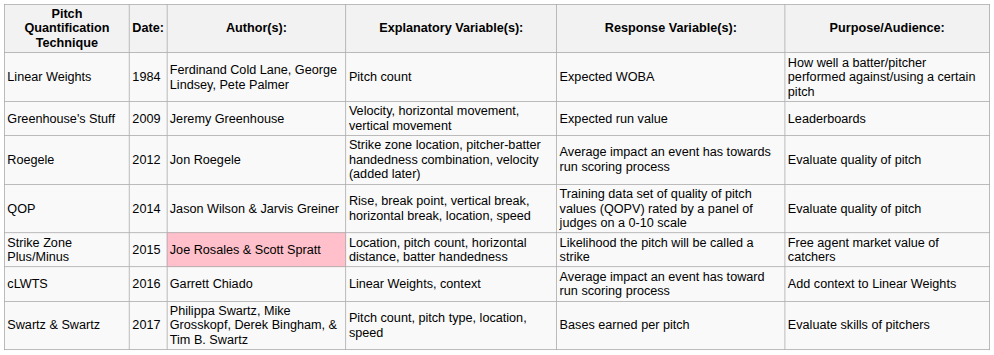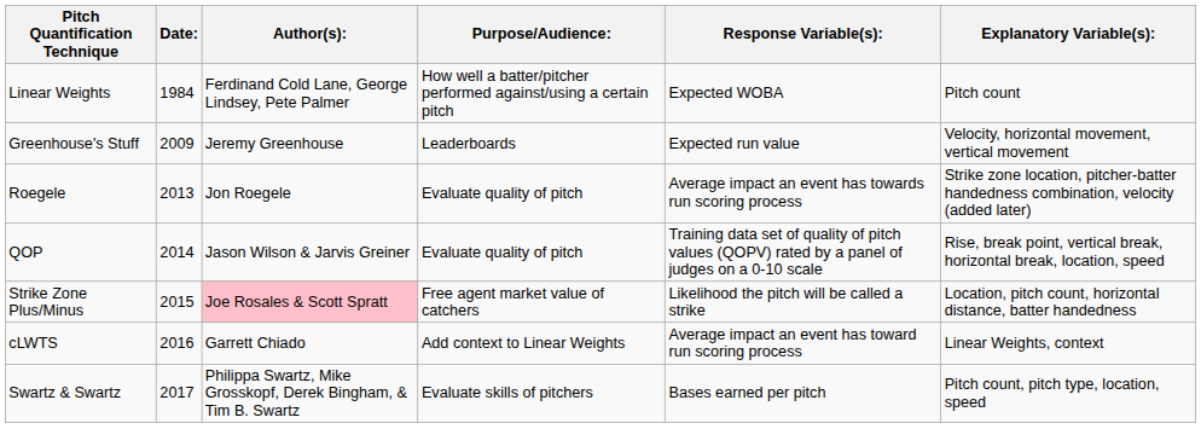columns swapped: Explanatory Variable(s): <-> Purpose/Audience:
Roegele | Date:: 2012 -> 2013
